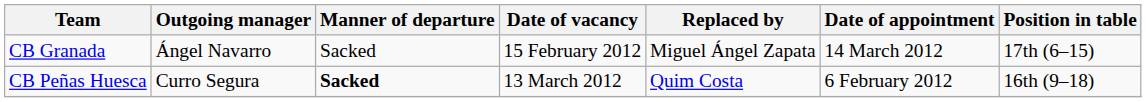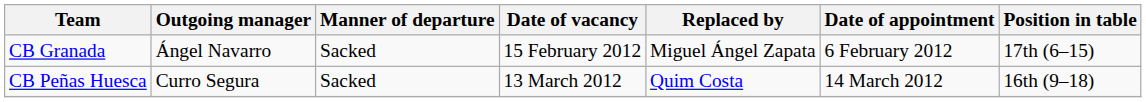CB Granada | Date of appointment: 14 March 2012 -> 6 February 2012
CB Peñas Huesca | Manner of departure: bold -> normal
CB Peñas Huesca | Date of appointment: 6 February 2012 -> 14 March 2012
